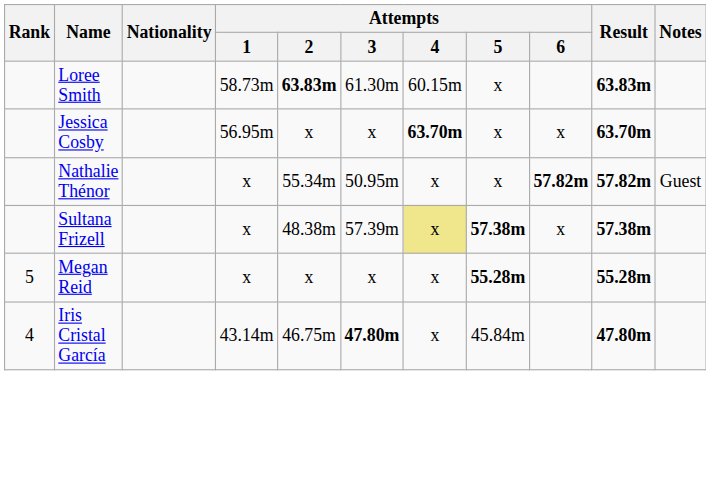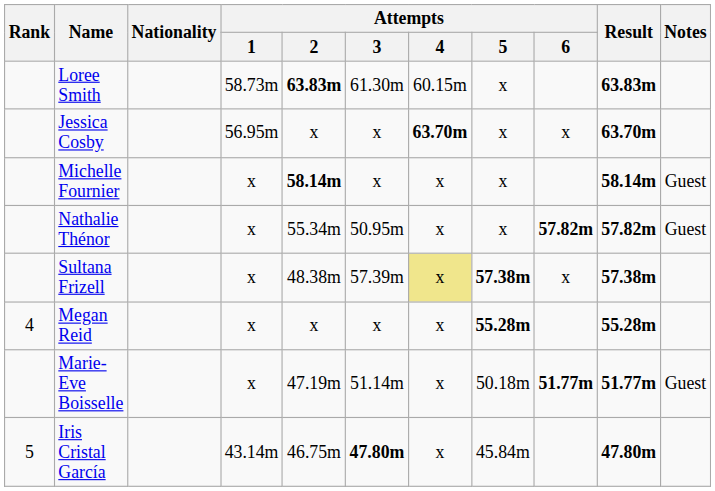+ row: Michelle Fournier | x | 58.14m | x | x | x | 58.14m | Guest
Megan Reid | Rank: 5 -> 4
+ row: Marie-Eve Boisselle | x | 47.19m | 51.14m | x | 50.18m | 51.77m | 51.77m | Guest
Iris Cristal García | Rank: 4 -> 5
